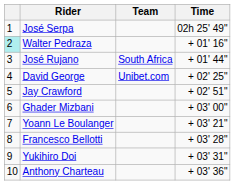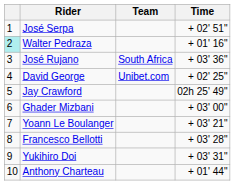José Serpa | Time: 02h 25' 49" -> + 02' 51"
José Rujano | Time: + 01' 44" -> + 03' 36"
Jay Crawford | Time: + 02' 51" -> 02h 25' 49"
Anthony Charteau | Time: + 03' 36" -> + 01' 44"
